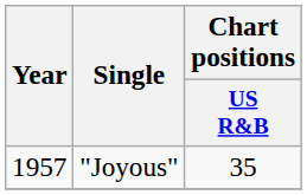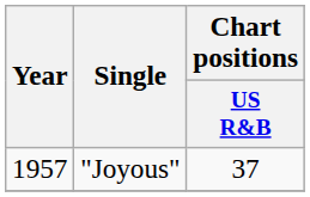"Joyous" | Chart positions / US R&B: 35 -> 37
